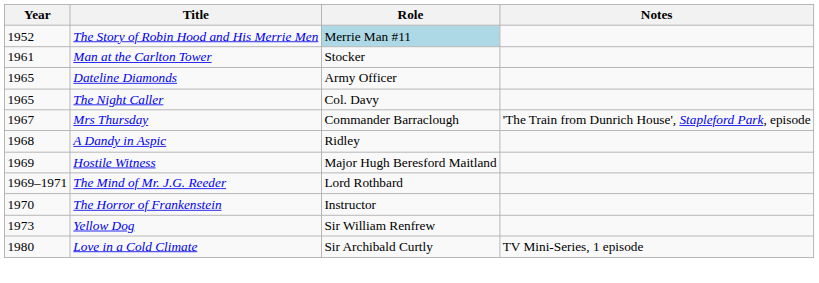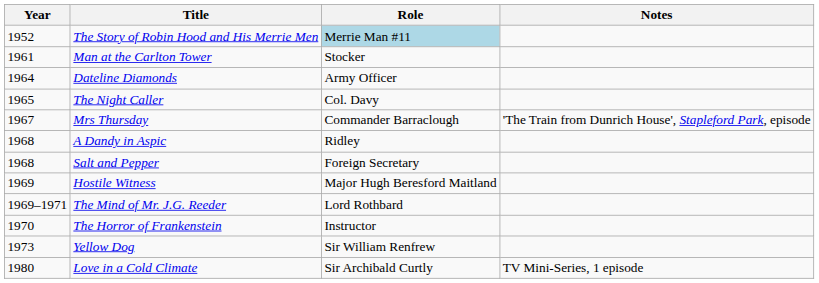Dateline Diamonds | Year: 1965 -> 1964
+ row: 1968 | Salt and Pepper | Foreign Secretary
